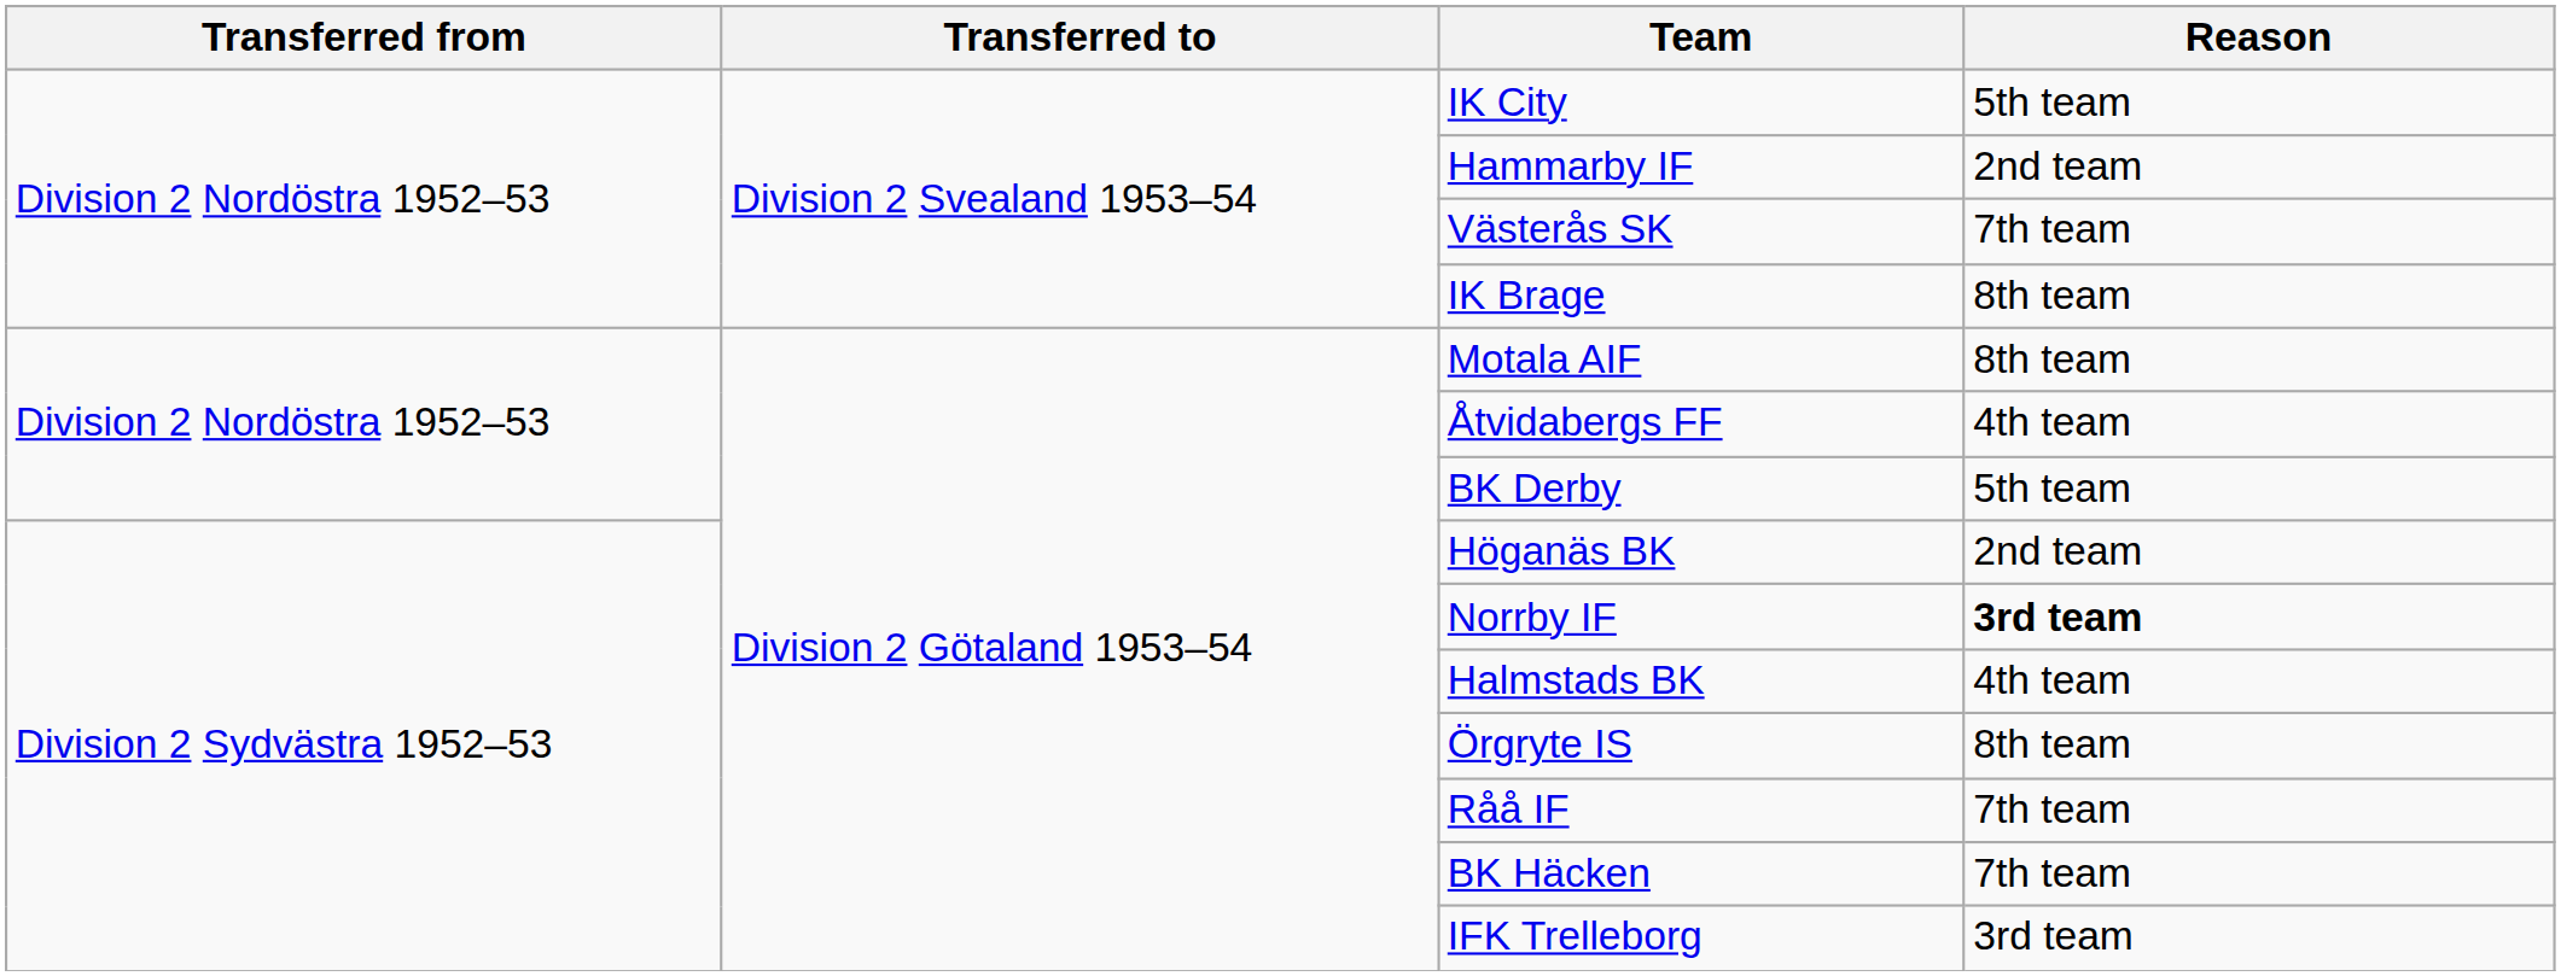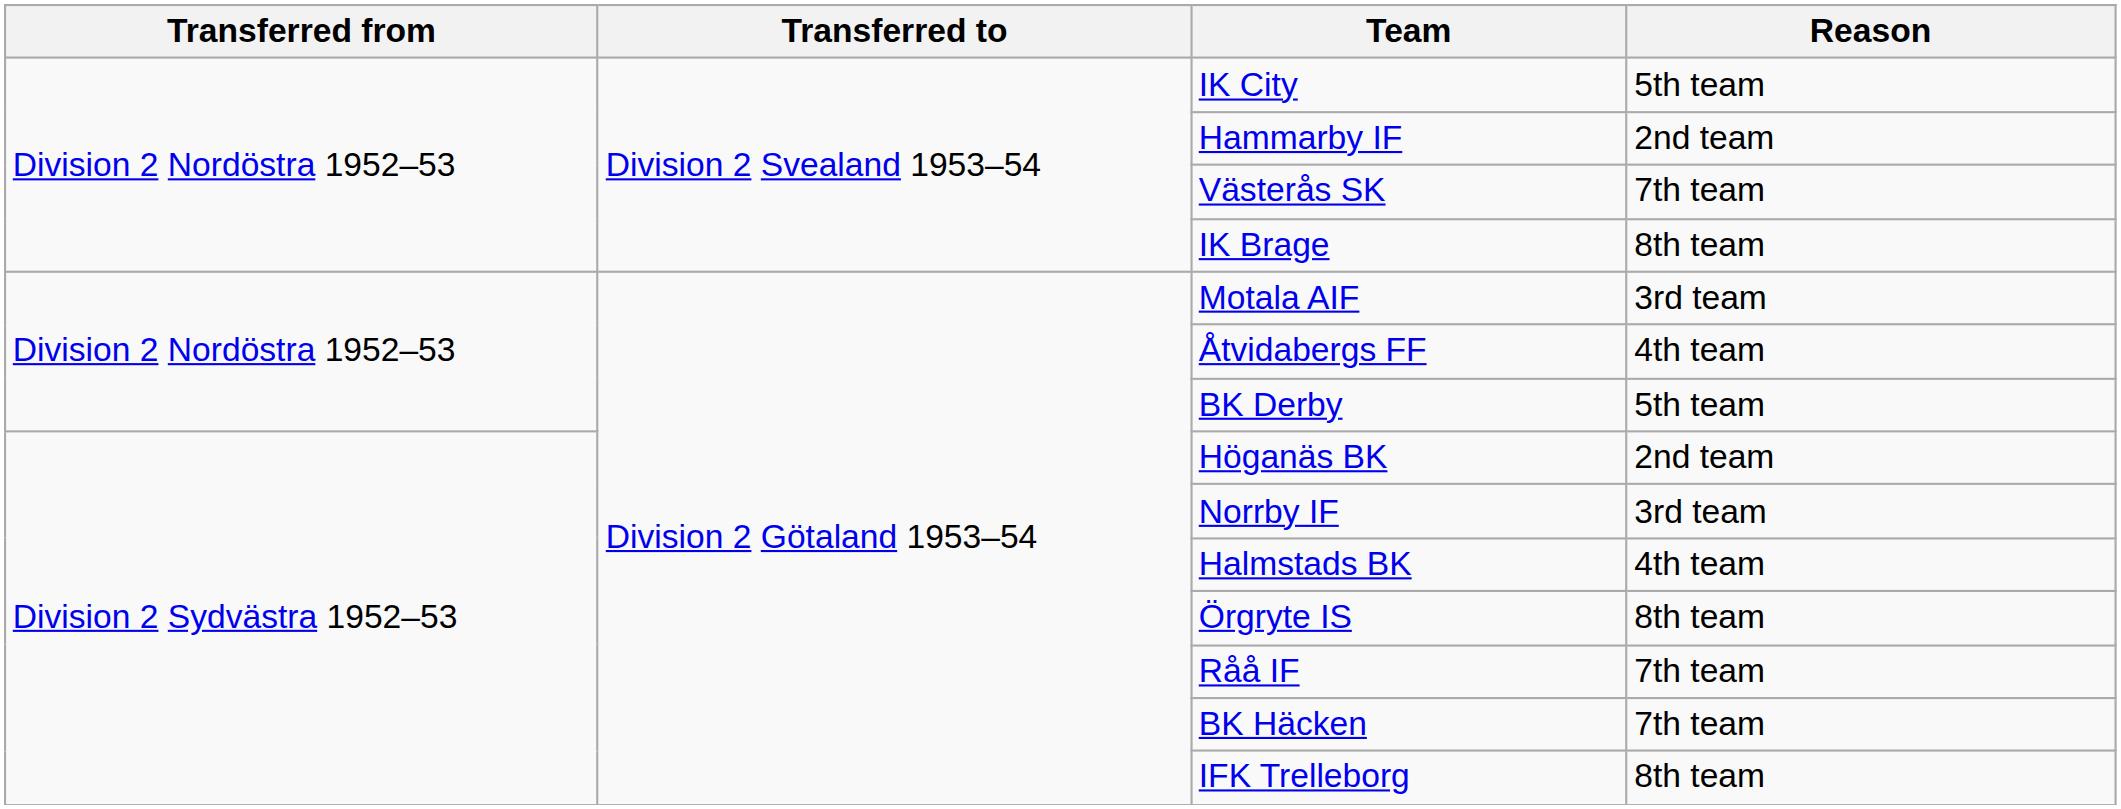Motala AIF | Reason: 8th team -> 3rd team
Norrby IF | Reason: bold -> normal
IFK Trelleborg | Reason: 3rd team -> 8th team
